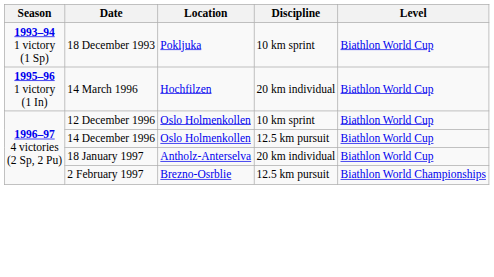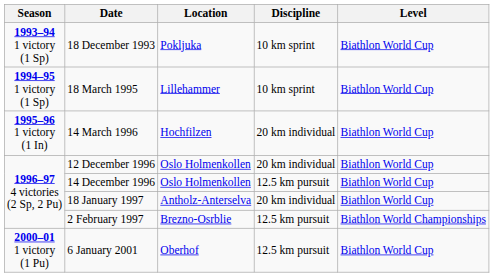+ row: 1994–95 1 victory (1 Sp) | 18 March 1995 | Lillehammer | 10 km sprint | Biathlon World Cup
12 December 1996 | Discipline: 10 km sprint -> 20 km individual
+ row: 2000–01 1 victory (1 Pu) | 6 January 2001 | Oberhof | 12.5 km pursuit | Biathlon World Cup
